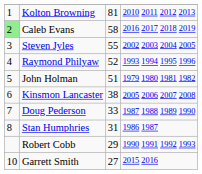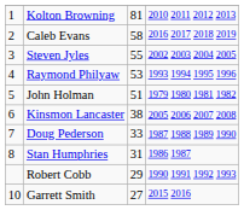Caleb Evans | column 1: lightgreen background -> no background
Raymond Philyaw | column 3: 52 -> 53
